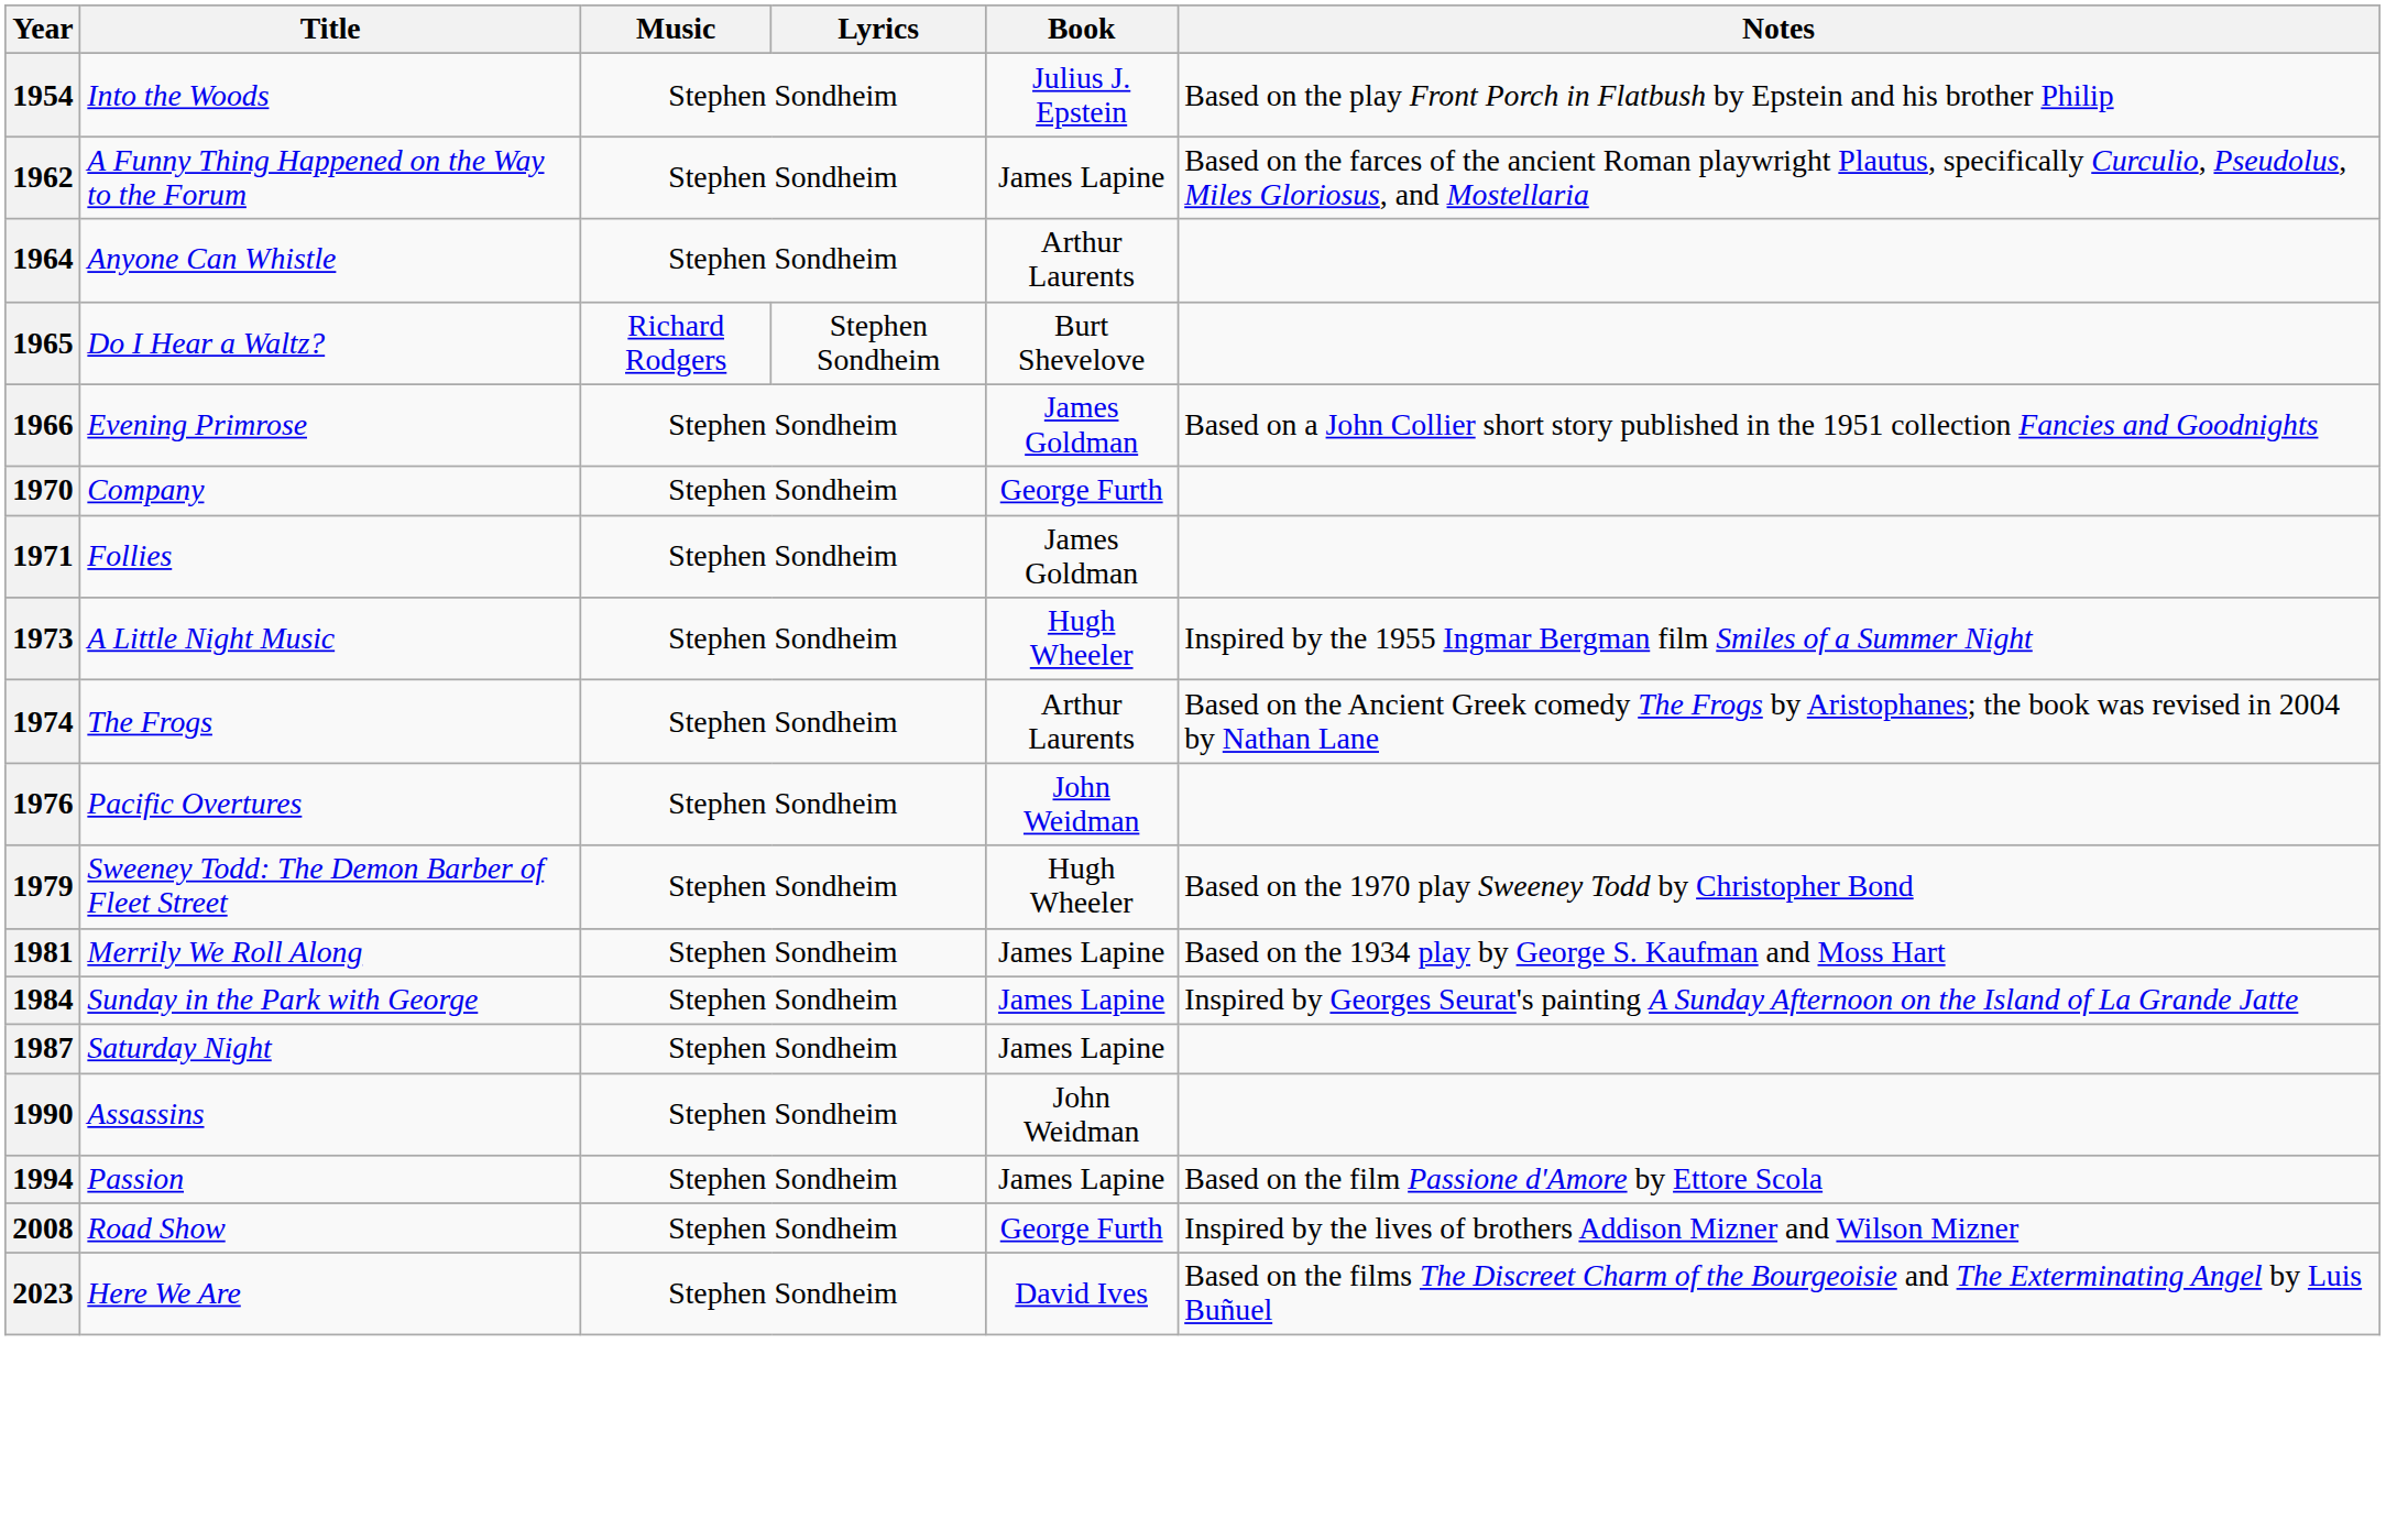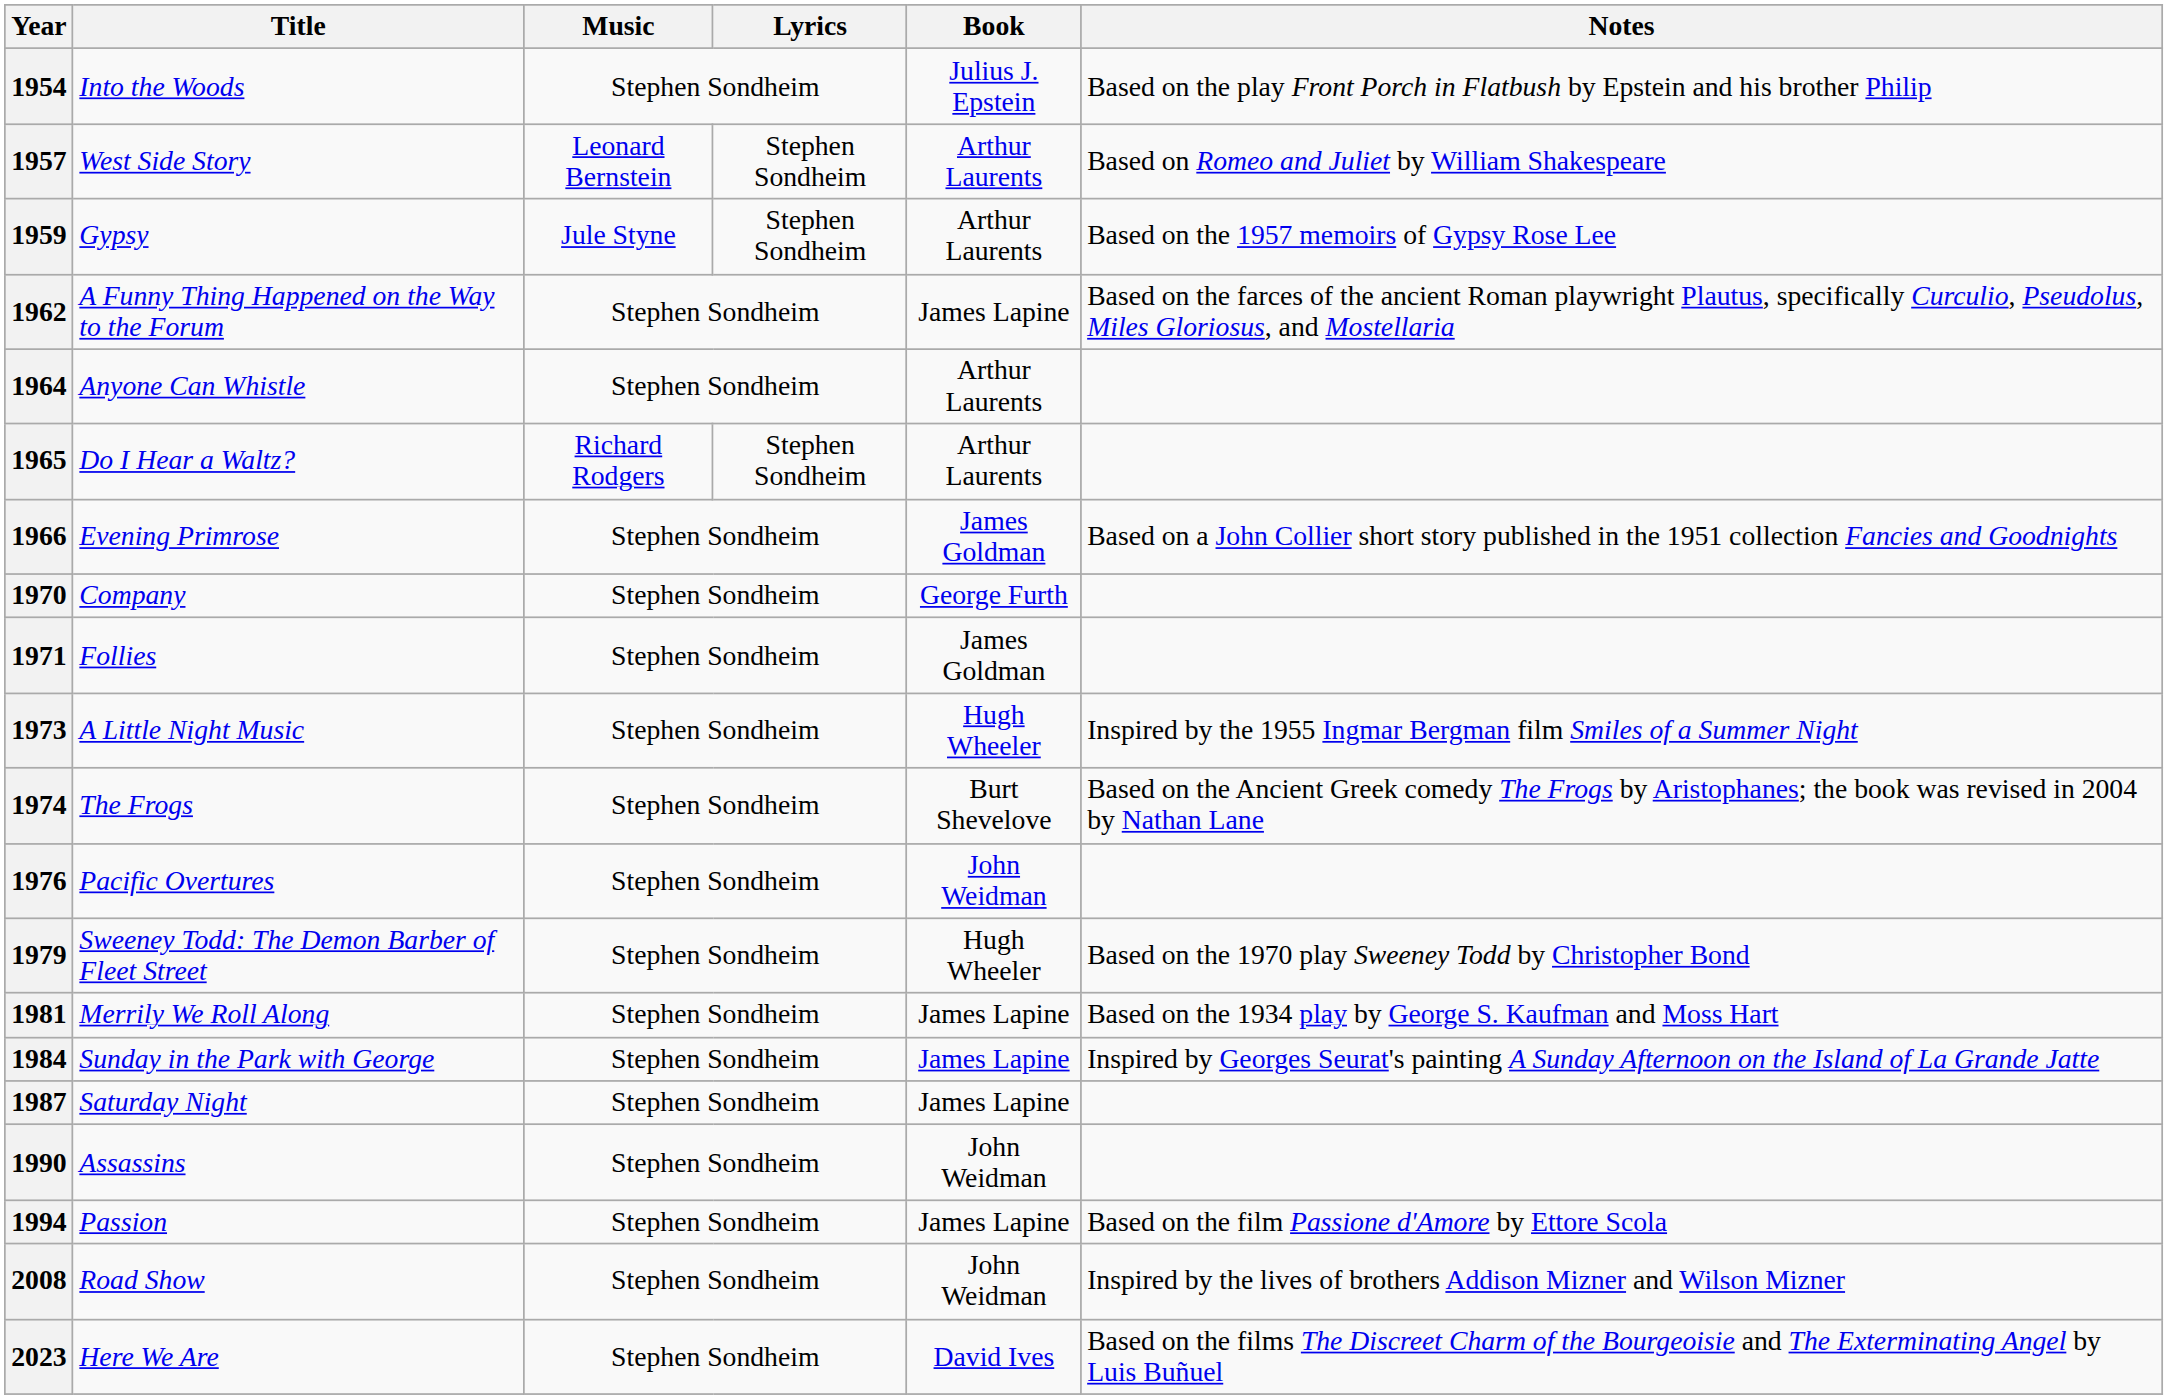+ row: 1957 | West Side Story | Leonard Bernstein | Stephen Sondheim | Arthur Laurents | Based on Romeo and Juliet by William Shakespeare
+ row: 1959 | Gypsy | Jule Styne | Stephen Sondheim | Arthur Laurents | Based on the 1957 memoirs of Gypsy Rose Lee
1965 | Book: Burt Shevelove -> Arthur Laurents
1974 | Book: Arthur Laurents -> Burt Shevelove
2008 | Book: George Furth -> John Weidman
